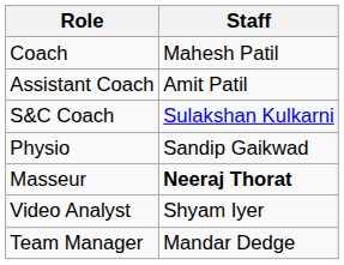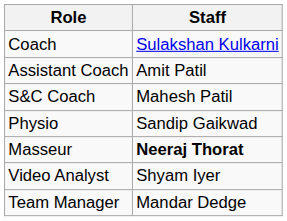Coach | Staff: Mahesh Patil -> Sulakshan Kulkarni
S&C Coach | Staff: Sulakshan Kulkarni -> Mahesh Patil
